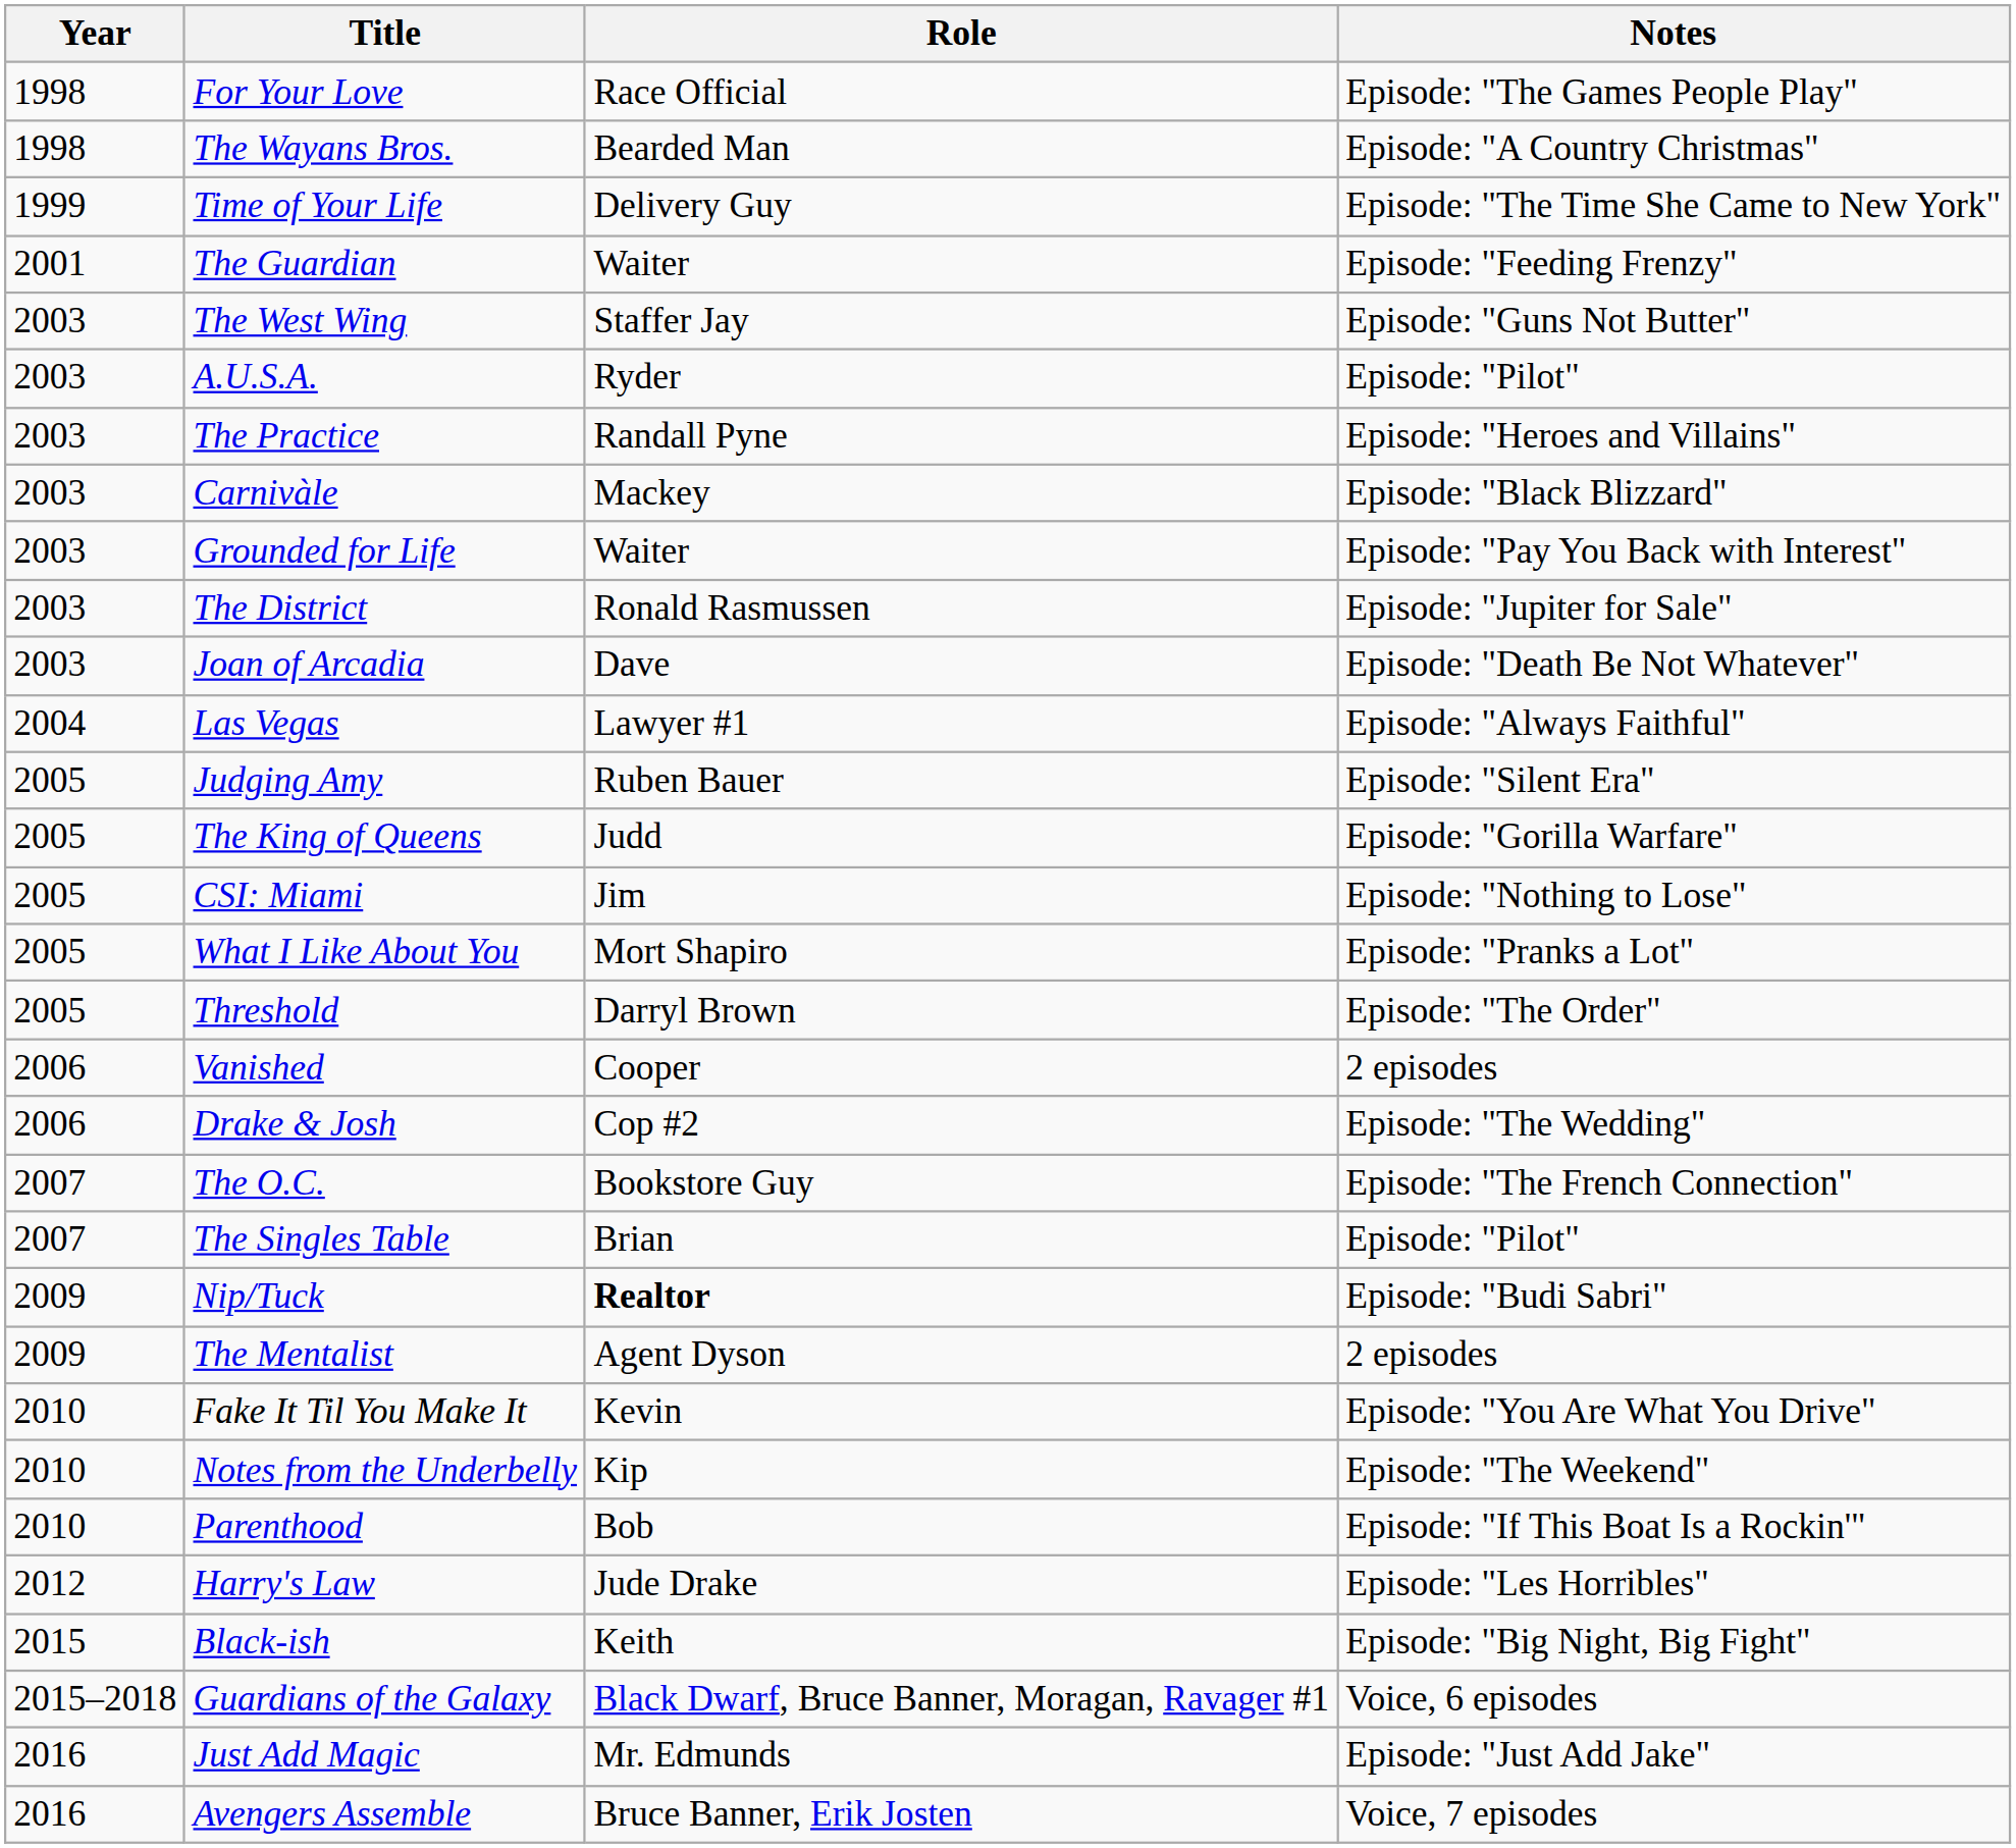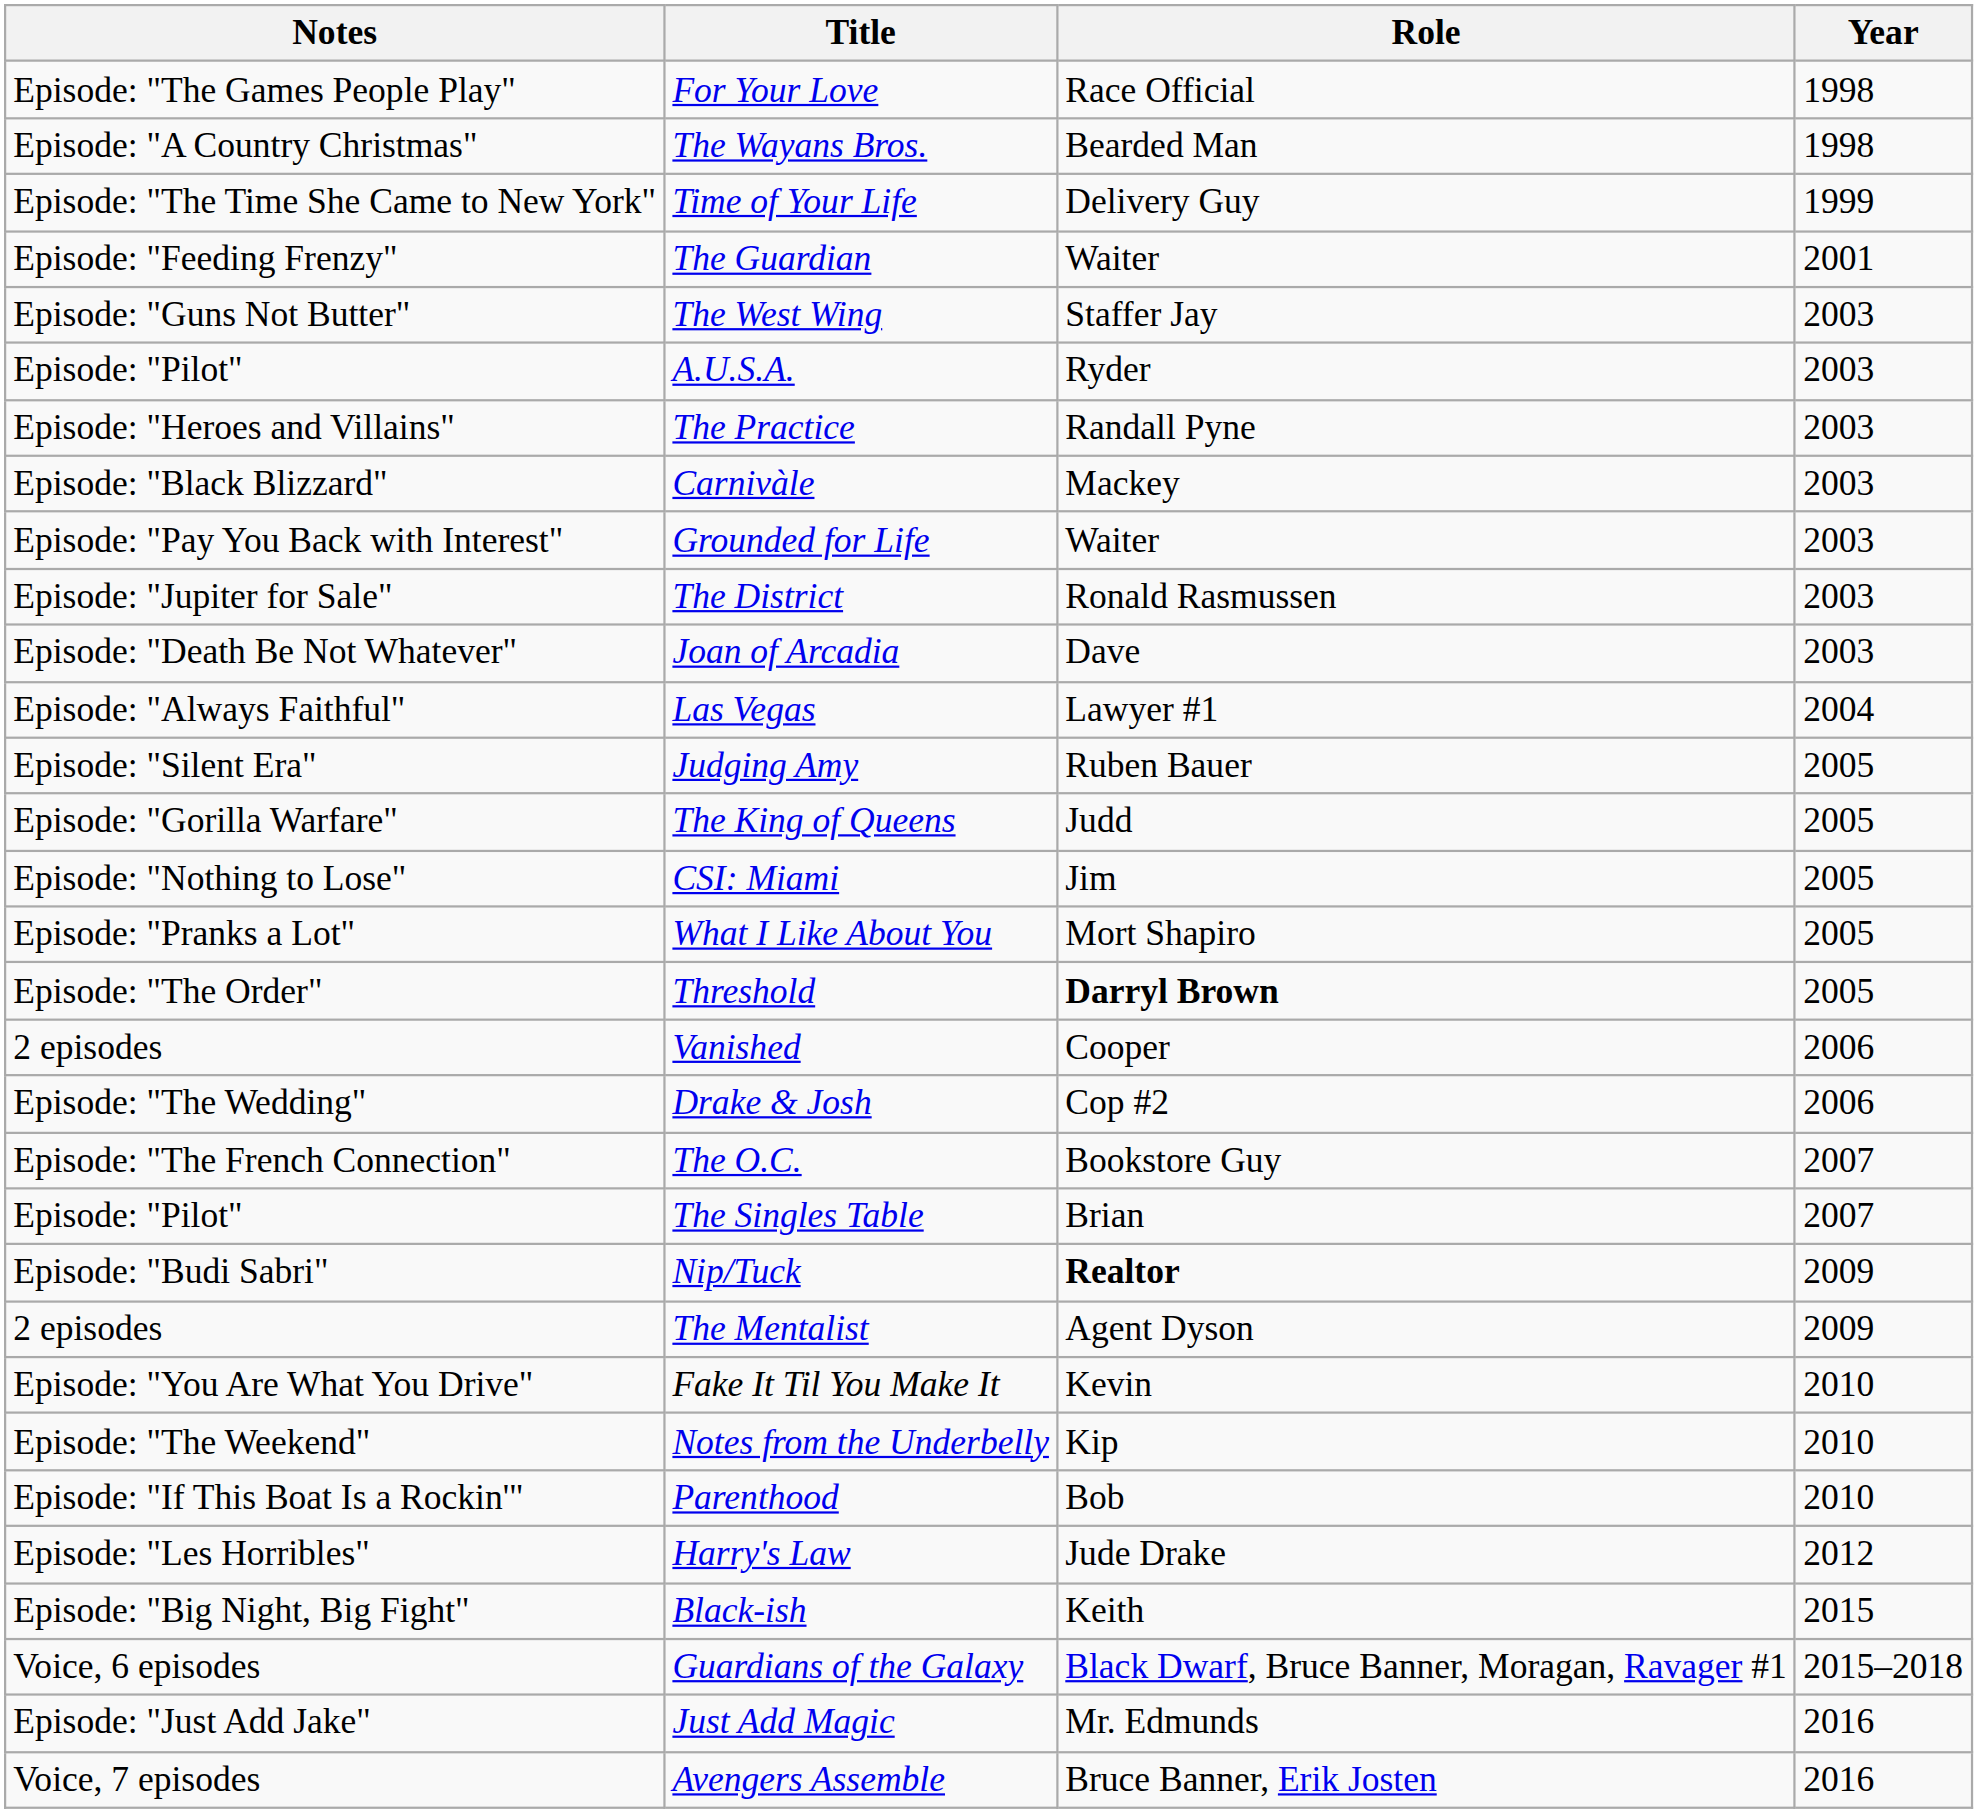columns swapped: Year <-> Notes
Threshold | Role: normal -> bold
